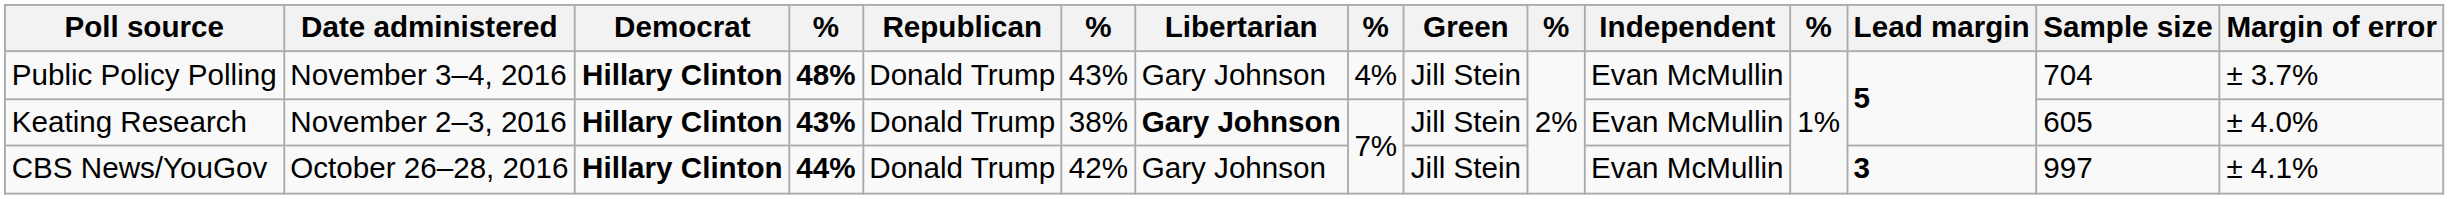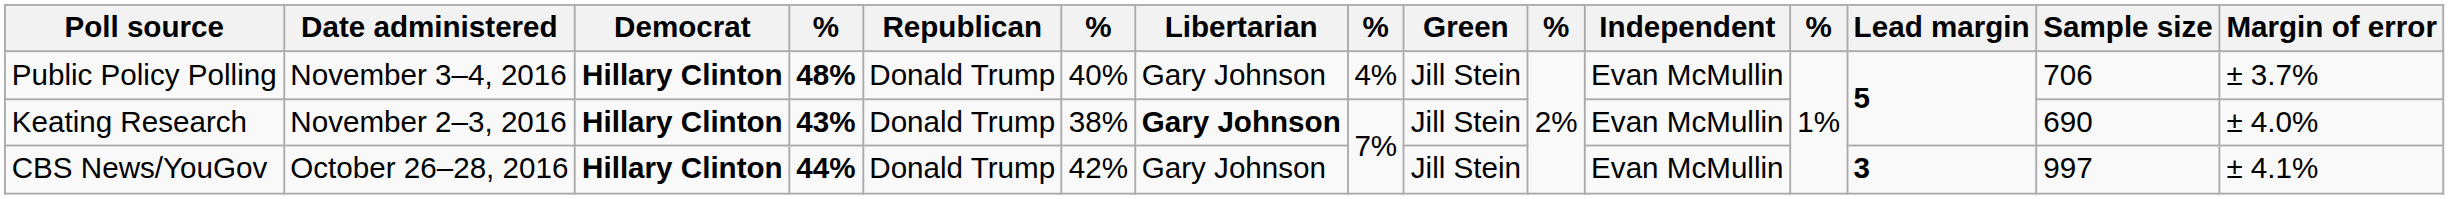Public Policy Polling | column 6: 43% -> 40%
Public Policy Polling | Sample size: 704 -> 706
Keating Research | Sample size: 605 -> 690
